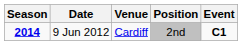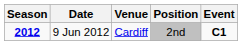9 Jun 2012 | Season: 2014 -> 2012
